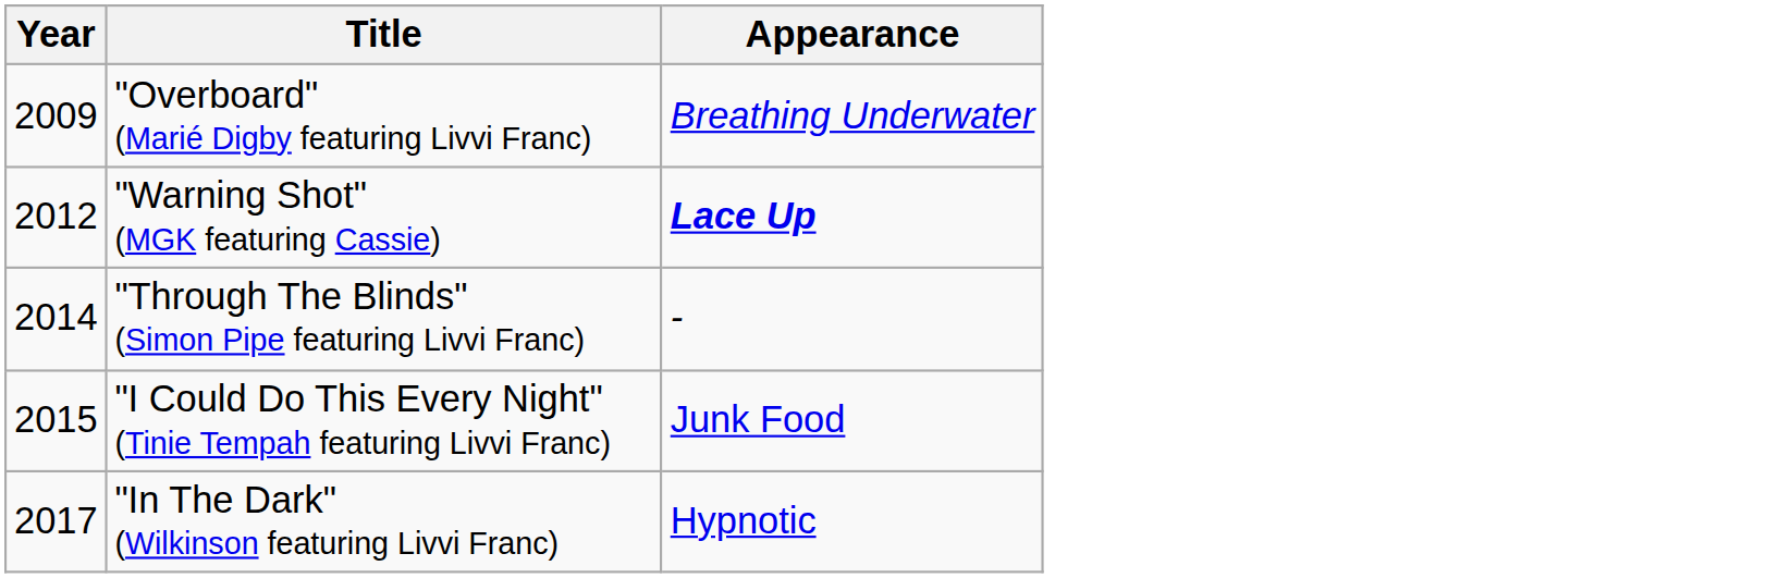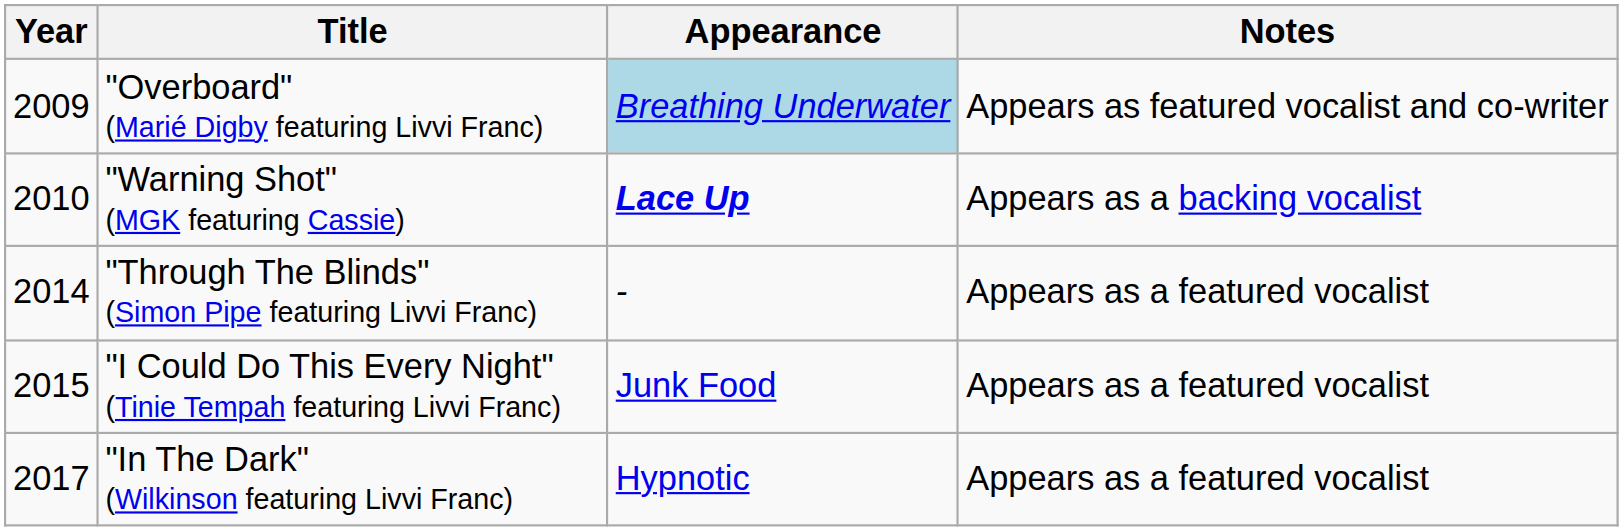+ column: Notes | Appears as featured vocalist and co-writer | Appears as a backing vocalist | Appears as a featured vocalist | Appears as a featured vocalist | Appears as a featured vocalist
"Overboard" (Marié Digby featuring Livvi Franc) | Appearance: no background -> lightblue background
"Warning Shot" (MGK featuring Cassie) | Year: 2012 -> 2010
